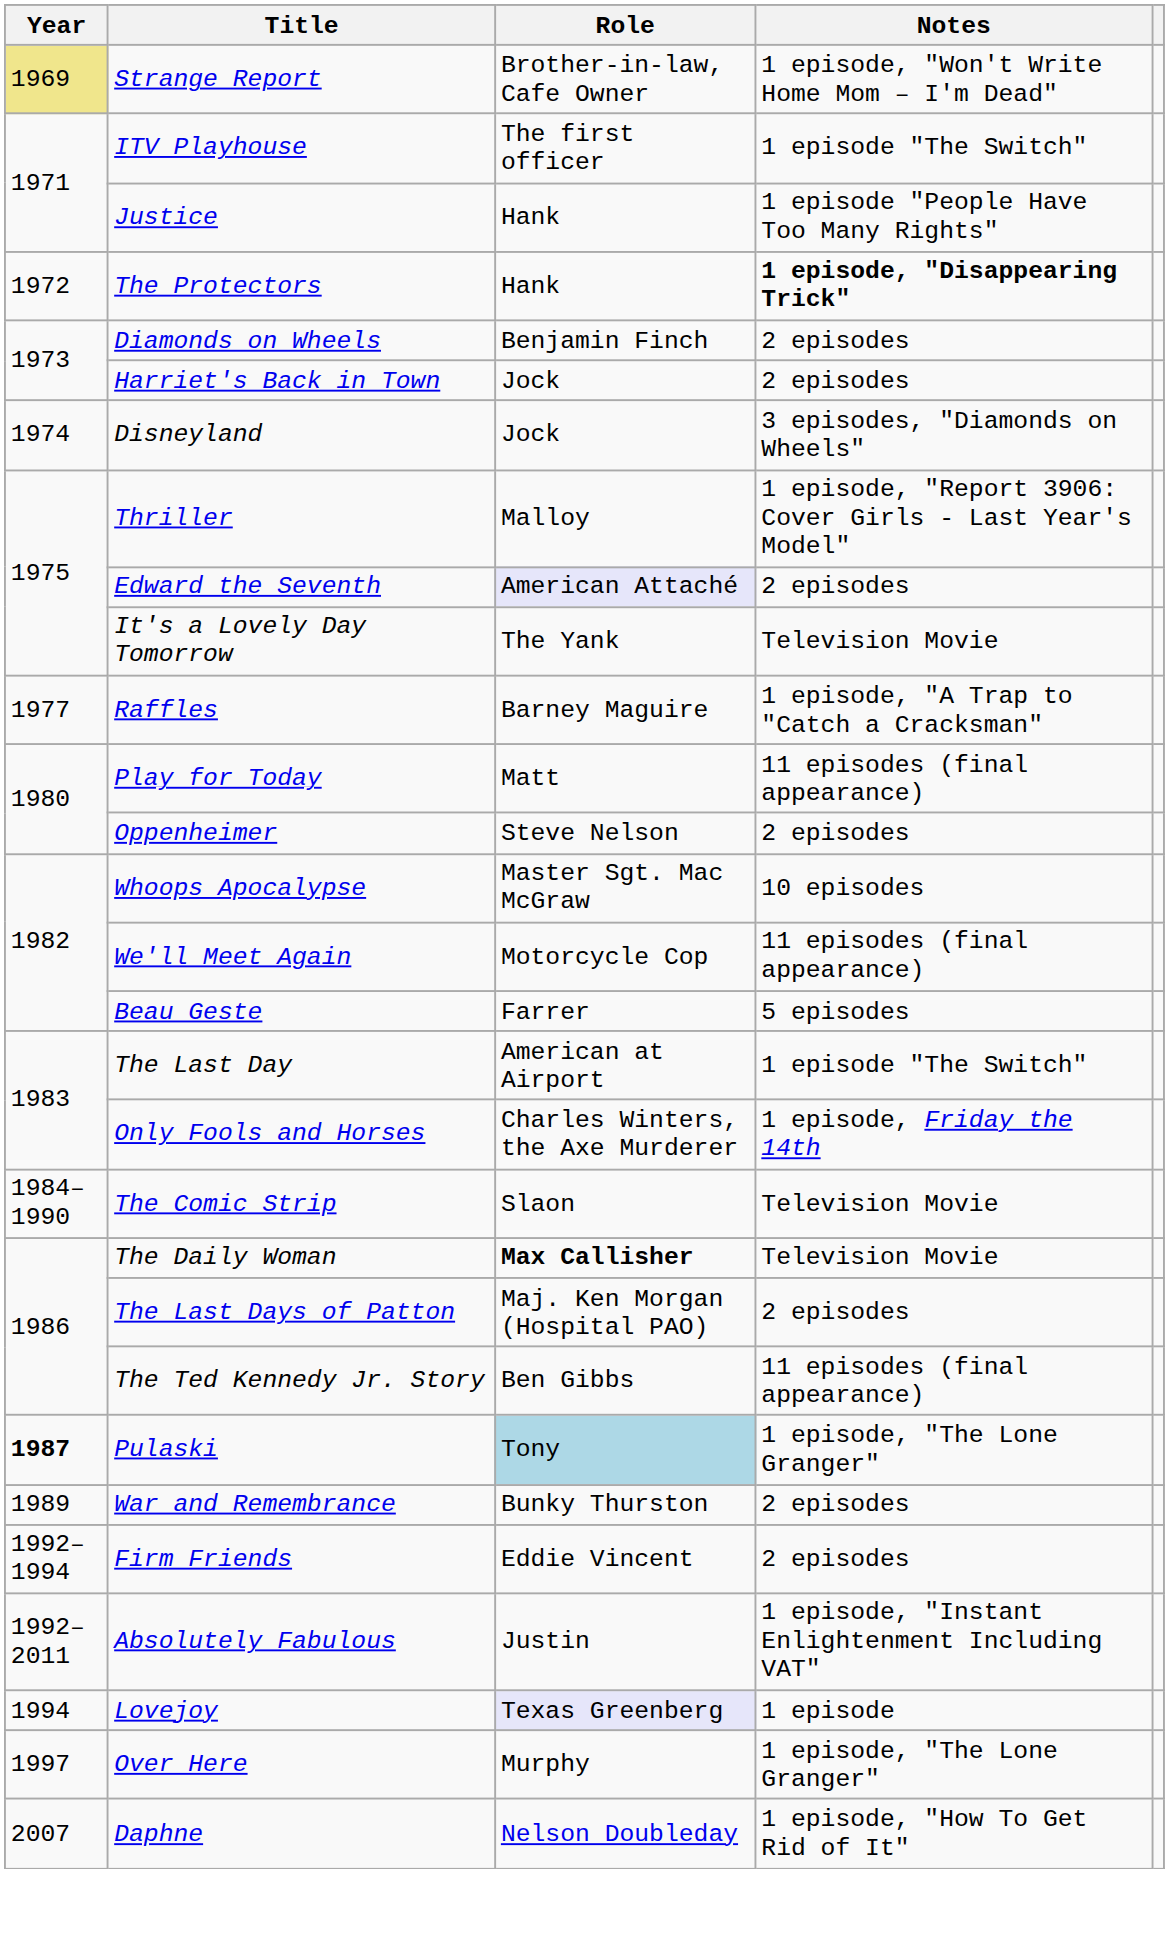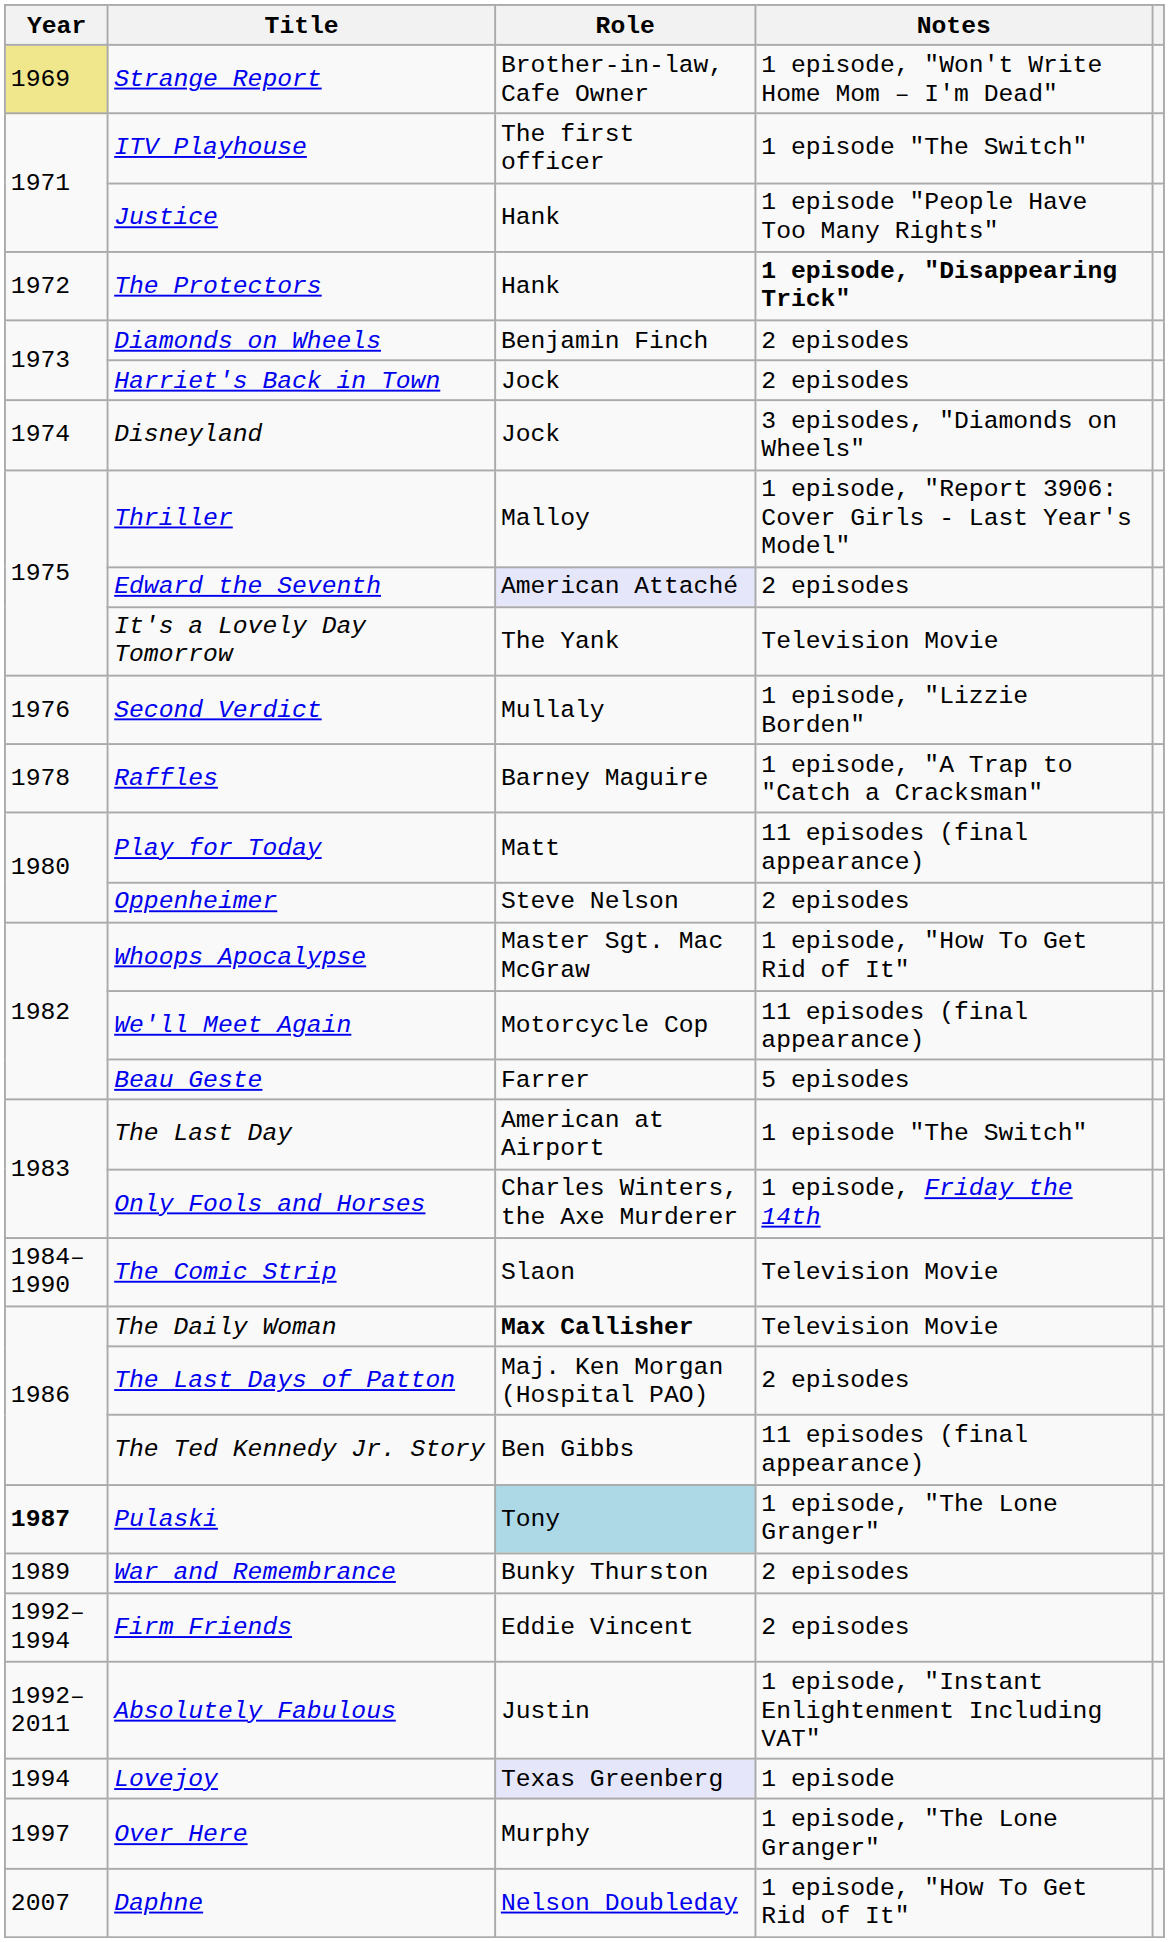+ row: 1976 | Second Verdict | Mullaly | 1 episode, "Lizzie Borden"
Raffles | Year: 1977 -> 1978
Whoops Apocalypse | Notes: 10 episodes -> 1 episode, "How To Get Rid of It"
